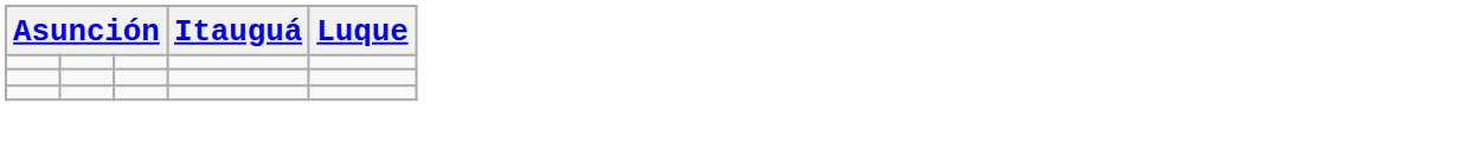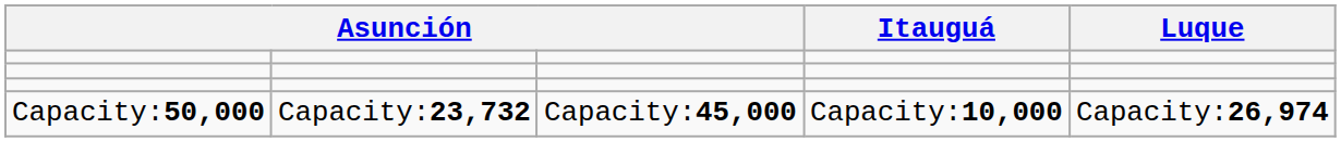+ row: Capacity:50,000 | Capacity:23,732 | Capacity:45,000 | Capacity:10,000 | Capacity:26,974
